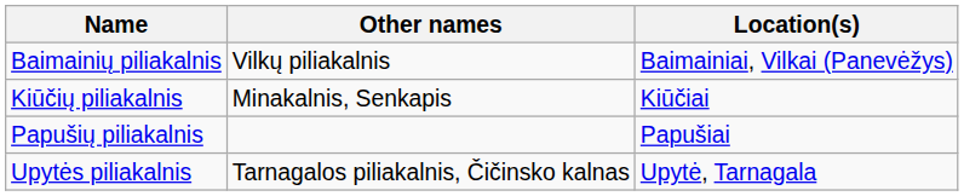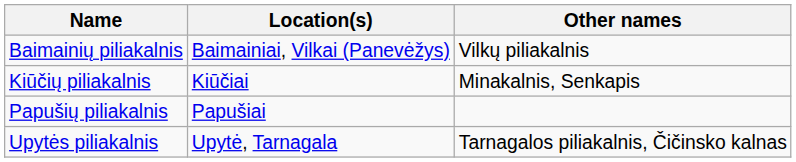columns swapped: Other names <-> Location(s)
